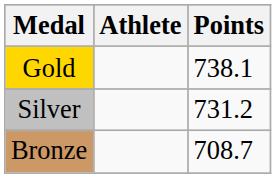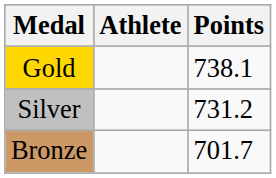Bronze | Points: 708.7 -> 701.7
